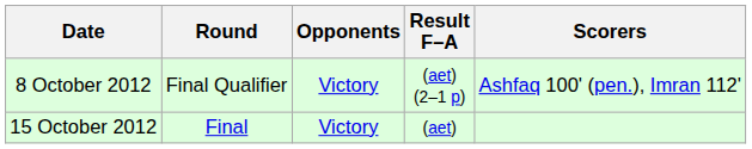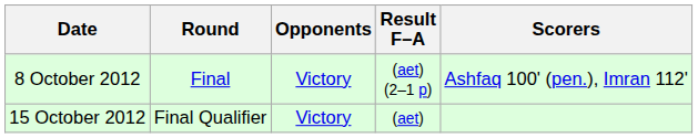8 October 2012 | Round: Final Qualifier -> Final
15 October 2012 | Round: Final -> Final Qualifier
